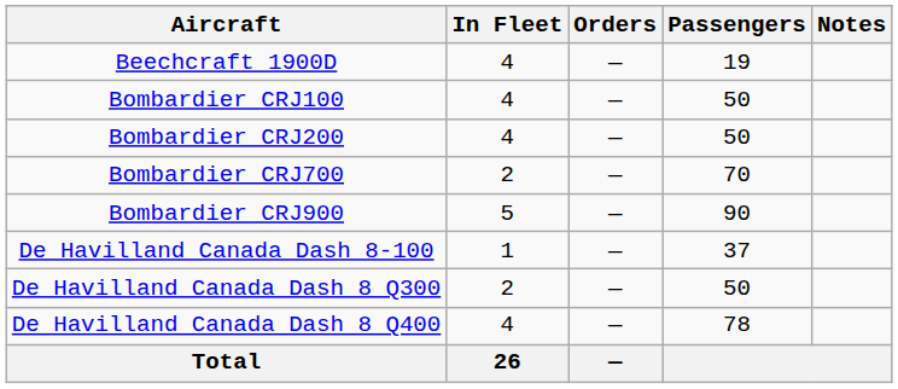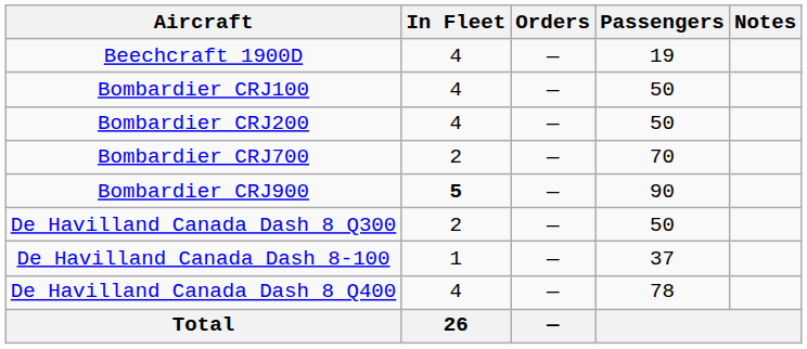Bombardier CRJ900 | In Fleet: normal -> bold
rows swapped: De Havilland Canada Dash 8-100 <-> De Havilland Canada Dash 8 Q300
